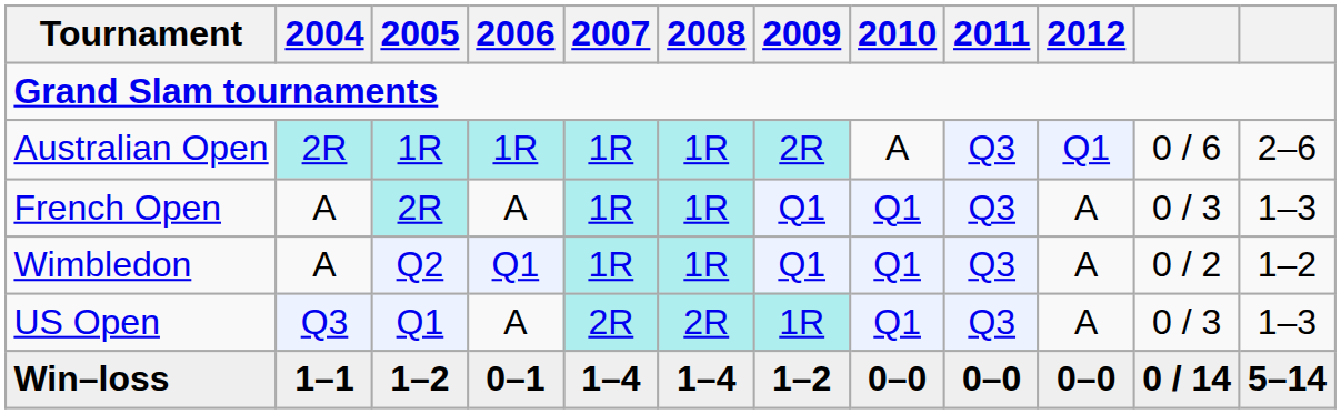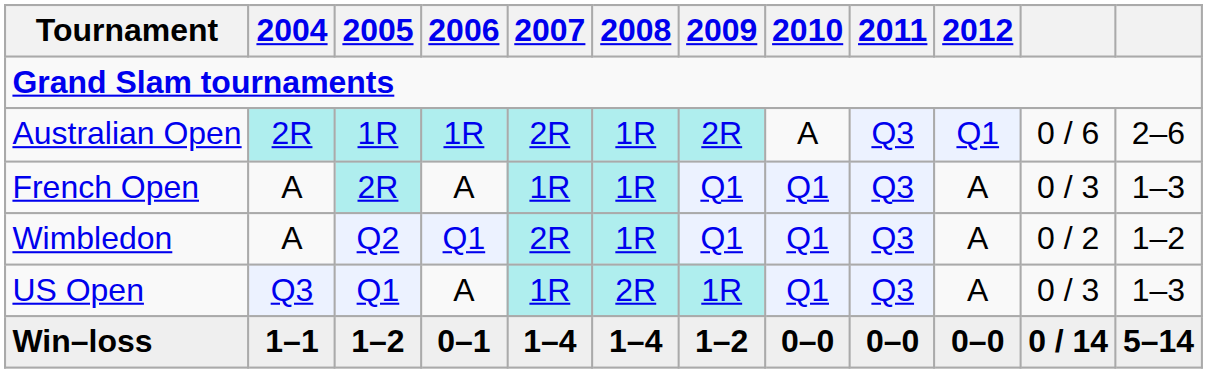Australian Open | 2007: 1R -> 2R
Wimbledon | 2007: 1R -> 2R
US Open | 2007: 2R -> 1R
